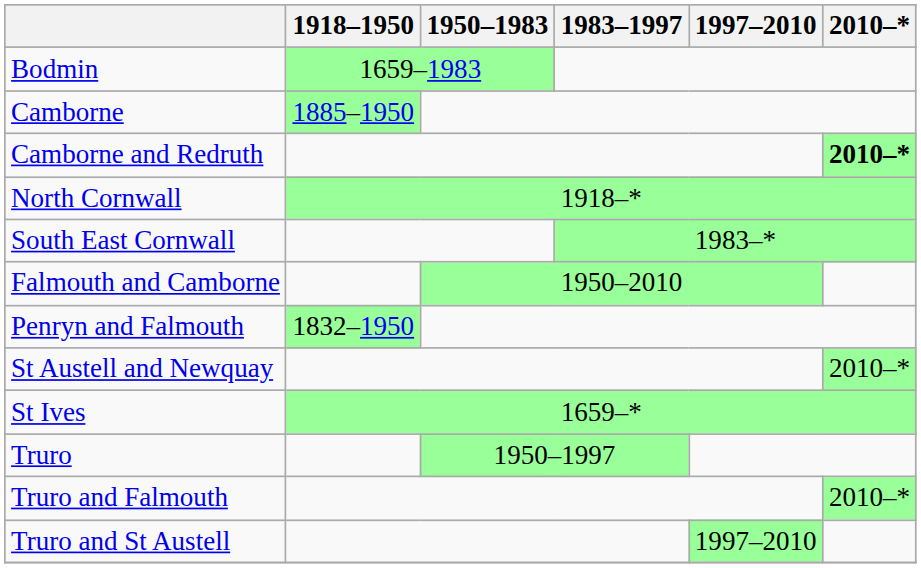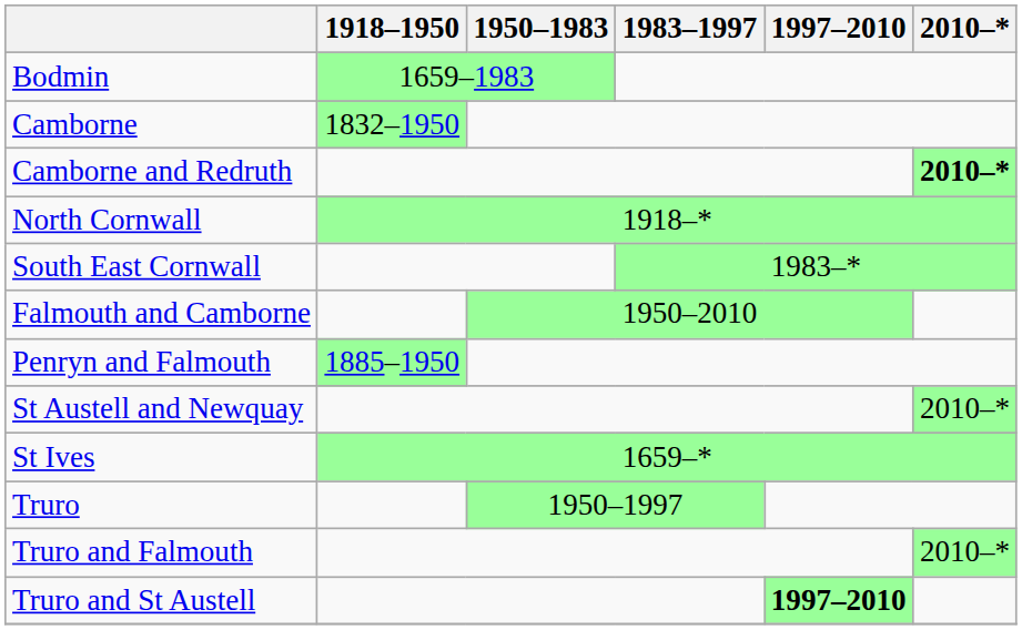Camborne | 1918–1950: 1885–1950 -> 1832–1950
Penryn and Falmouth | 1918–1950: 1832–1950 -> 1885–1950
Truro and St Austell | 1997–2010: normal -> bold
